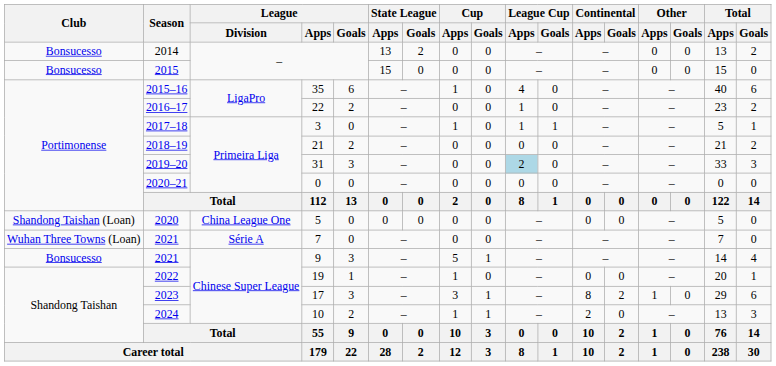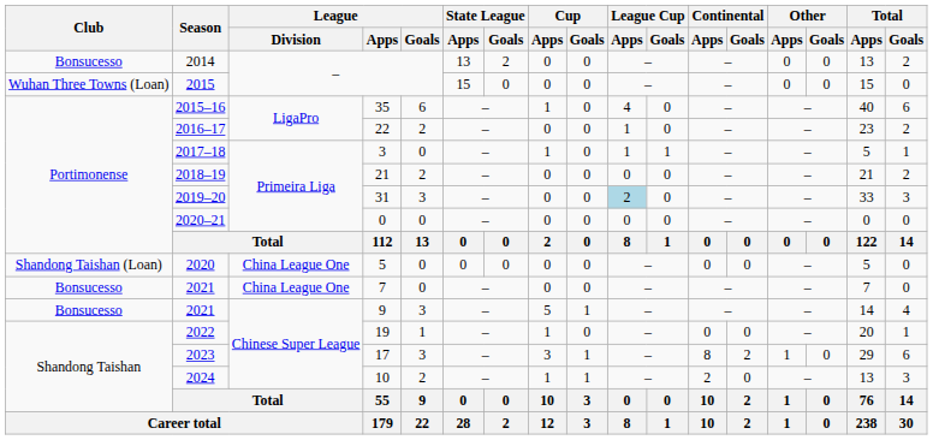2015 | Club: Bonsucesso -> Wuhan Three Towns (Loan)
2021 / 7 | Club: Wuhan Three Towns (Loan) -> Bonsucesso
2021 / 7 | League / Division: Série A -> China League One
